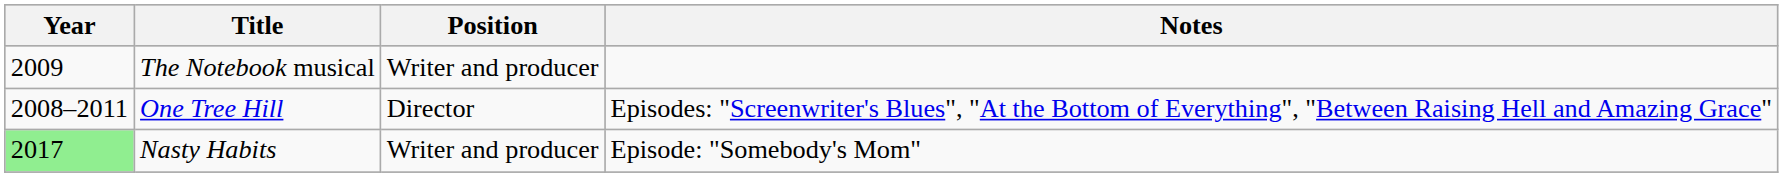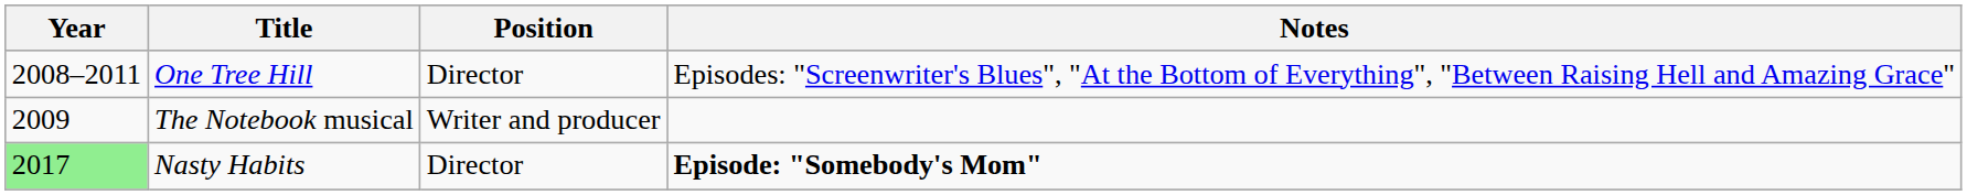rows swapped: One Tree Hill <-> The Notebook musical
Nasty Habits | Position: Writer and producer -> Director
Nasty Habits | Notes: normal -> bold
